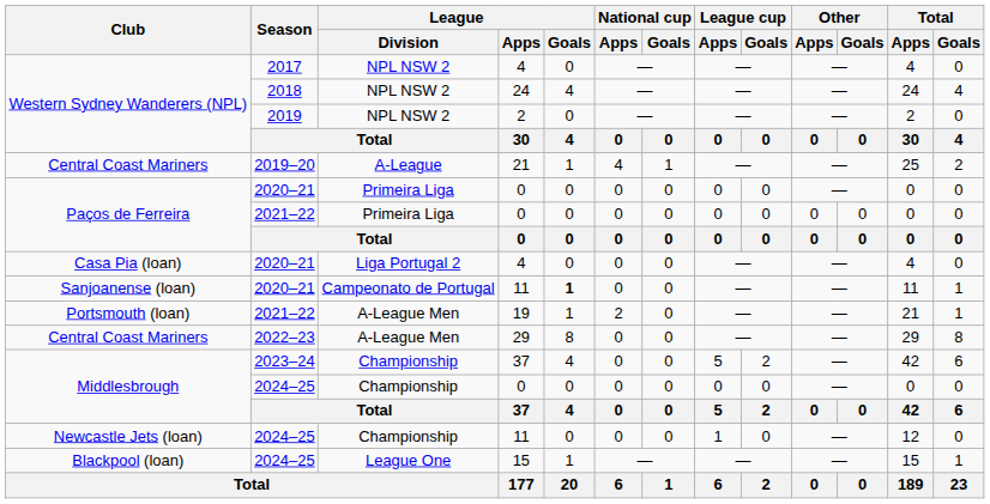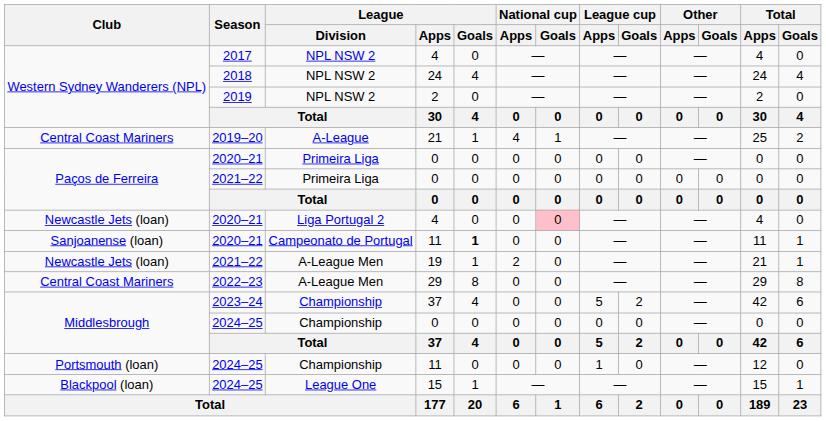2020–21 / 4 | Club: Casa Pia (loan) -> Newcastle Jets (loan)
2020–21 / 4 | National cup / Goals: no background -> pink background
19 | Club: Portsmouth (loan) -> Newcastle Jets (loan)
2024–25 / 11 | Club: Newcastle Jets (loan) -> Portsmouth (loan)
